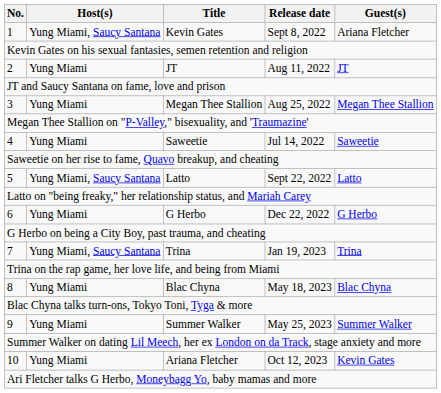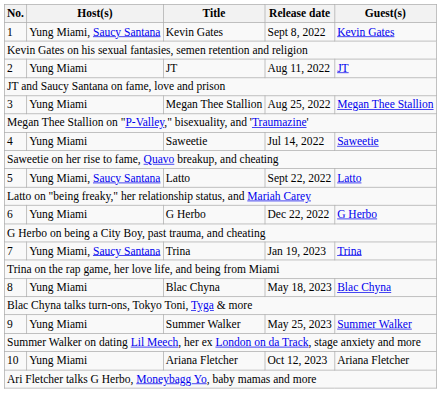1 | Guest(s): Ariana Fletcher -> Kevin Gates
10 | Guest(s): Kevin Gates -> Ariana Fletcher
